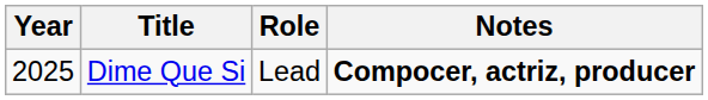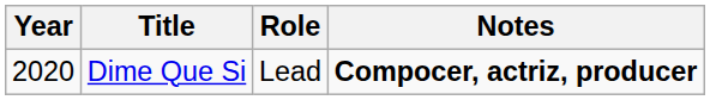Dime Que Si | Year: 2025 -> 2020
